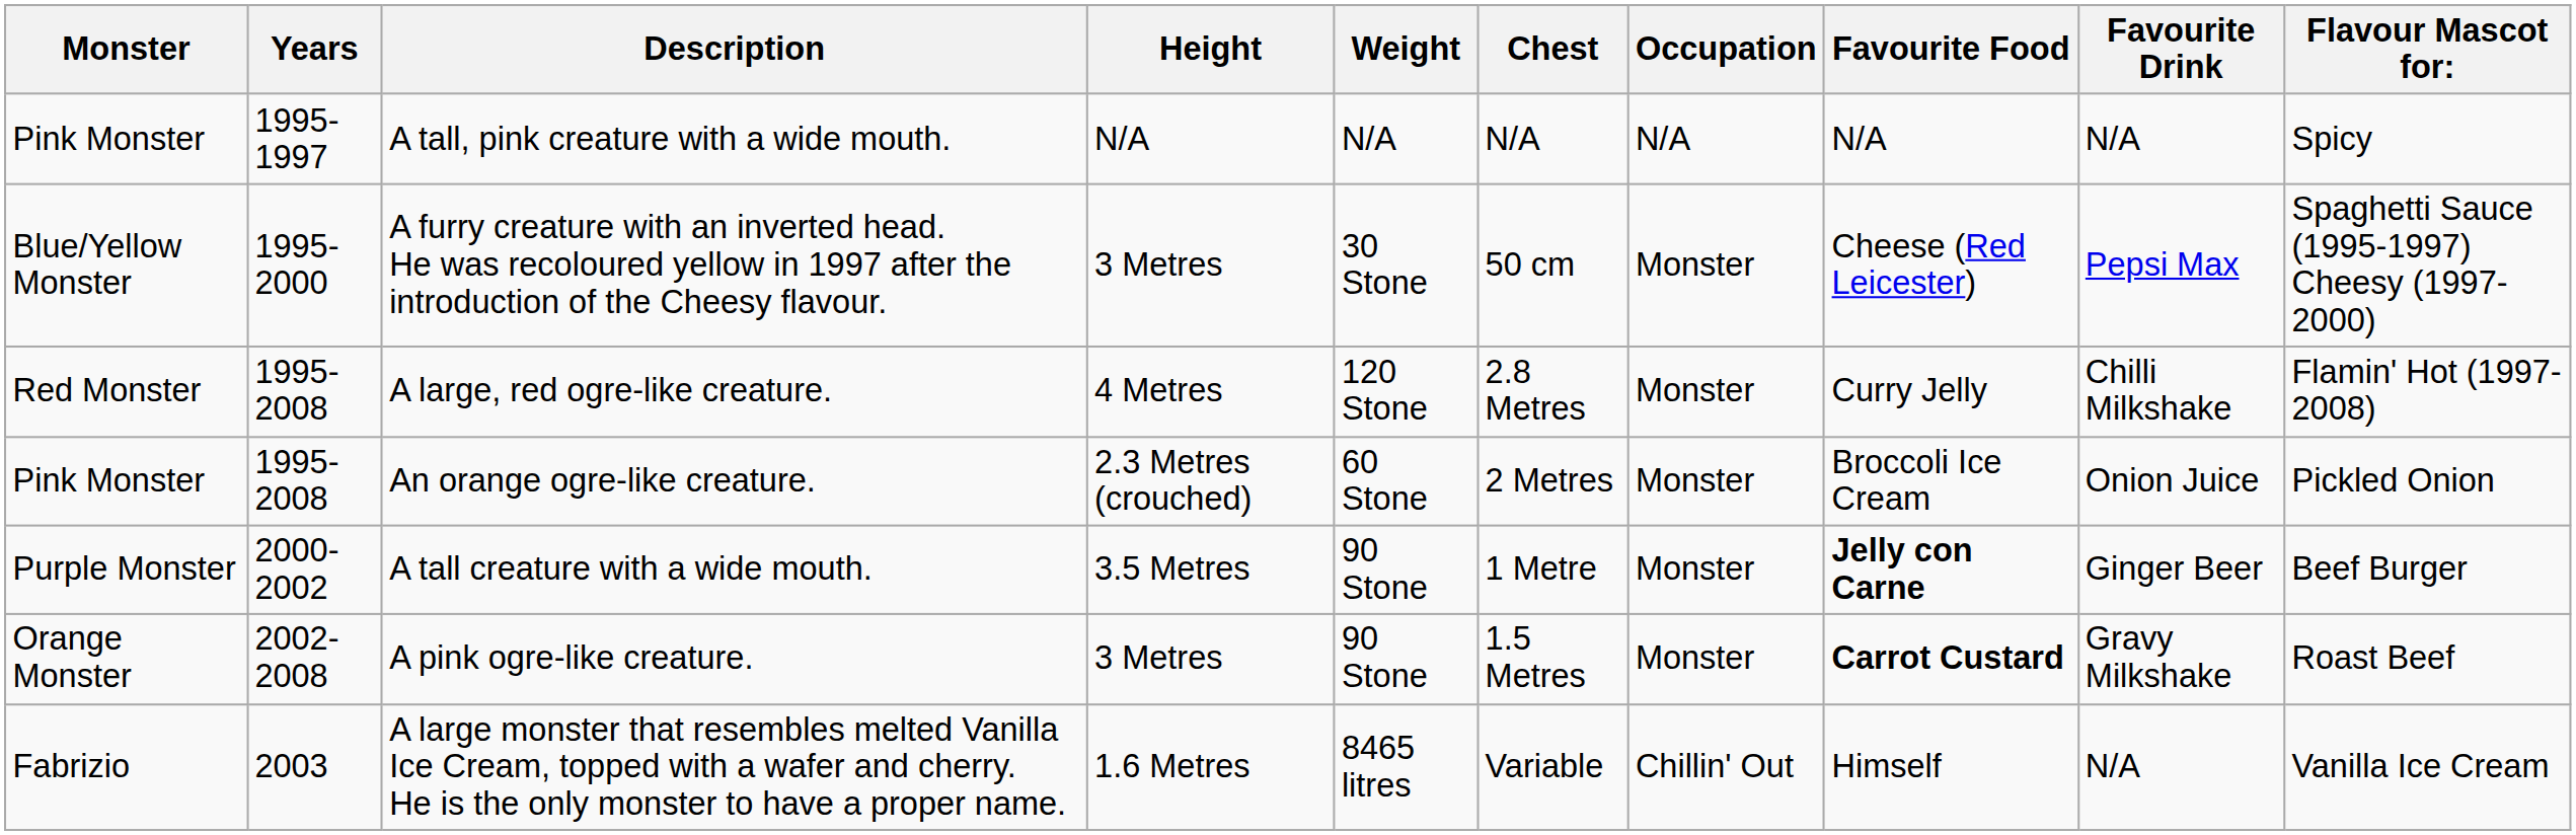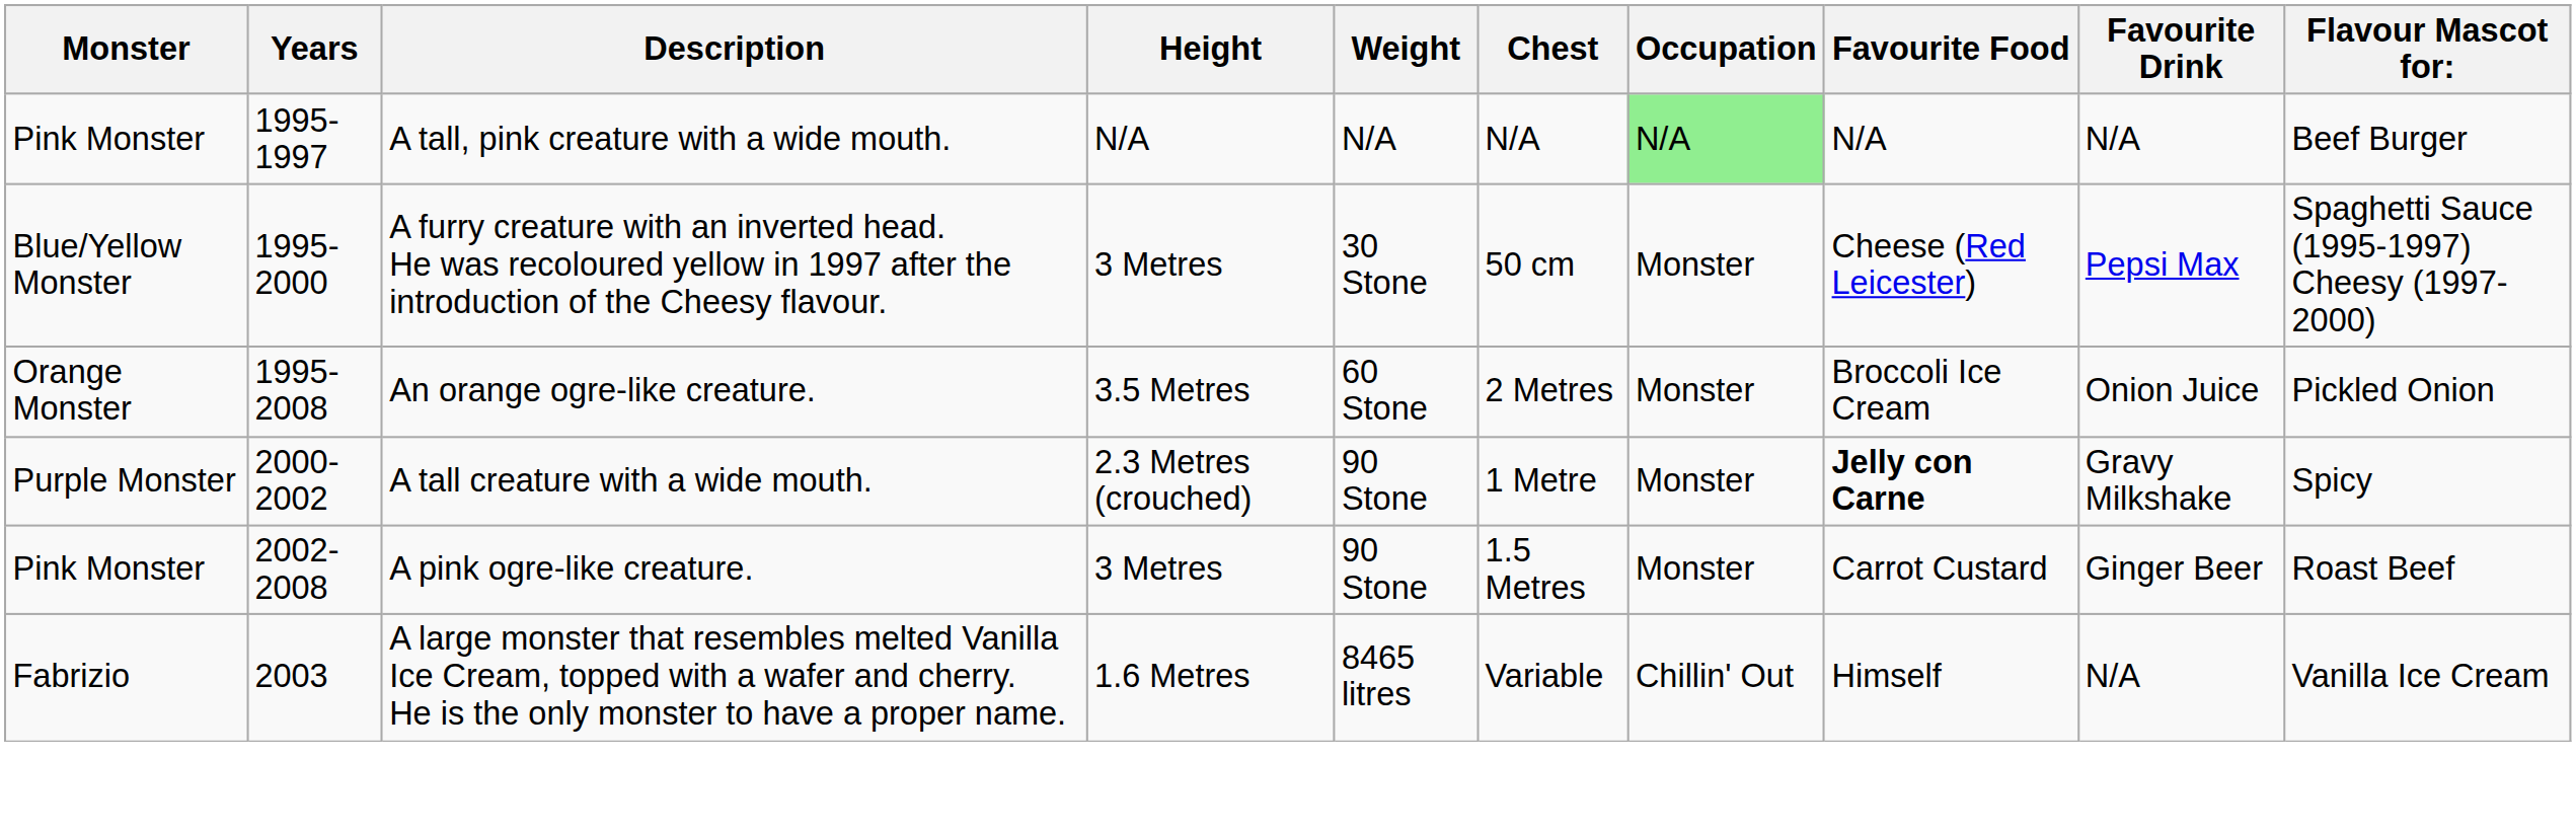A tall, pink creature with a wide mouth. | Occupation: no background -> lightgreen background
A tall, pink creature with a wide mouth. | Flavour Mascot for:: Spicy -> Beef Burger
- row: Red Monster | 1995-2008 | A large, red ogre-like creature. | 4 Metres | 120 Stone | 2.8 Metres | Monster | Curry Jelly | Chilli Milkshake | Flamin' Hot (1997-2008)
An orange ogre-like creature. | Monster: Pink Monster -> Orange Monster
An orange ogre-like creature. | Height: 2.3 Metres (crouched) -> 3.5 Metres
A tall creature with a wide mouth. | Height: 3.5 Metres -> 2.3 Metres (crouched)
A tall creature with a wide mouth. | Favourite Drink: Ginger Beer -> Gravy Milkshake
A tall creature with a wide mouth. | Flavour Mascot for:: Beef Burger -> Spicy
A pink ogre-like creature. | Monster: Orange Monster -> Pink Monster
A pink ogre-like creature. | Favourite Food: bold -> normal
A pink ogre-like creature. | Favourite Drink: Gravy Milkshake -> Ginger Beer
